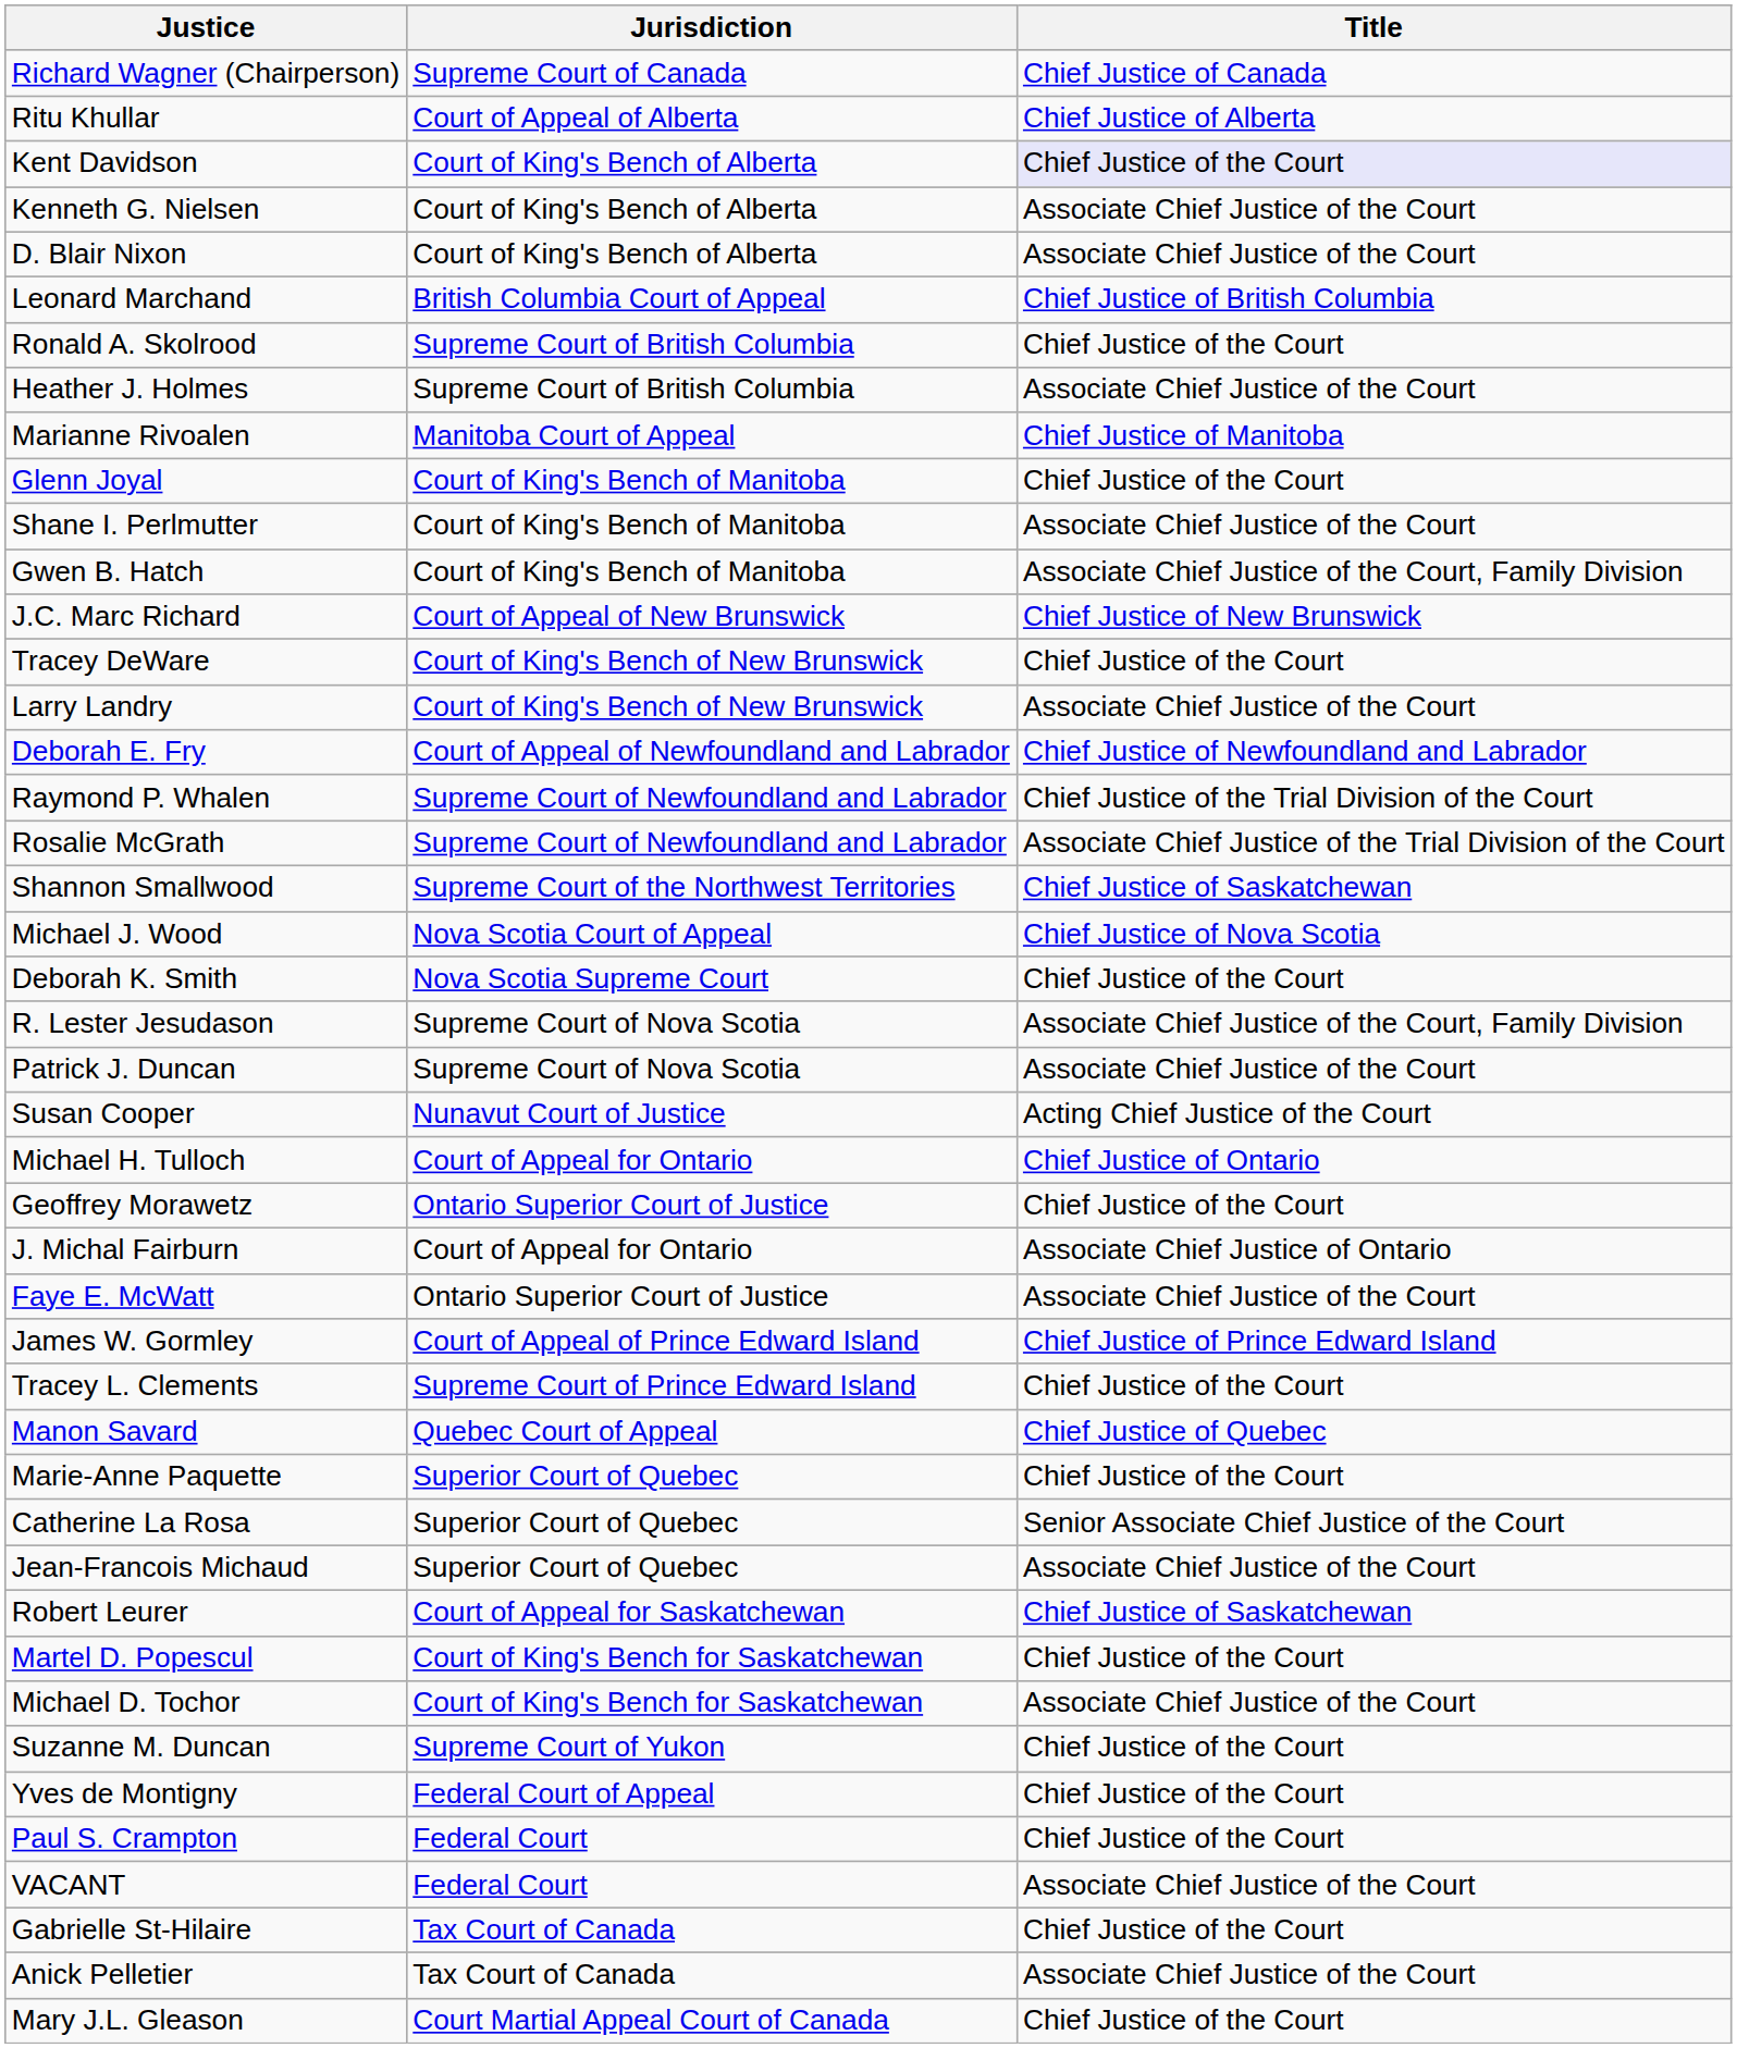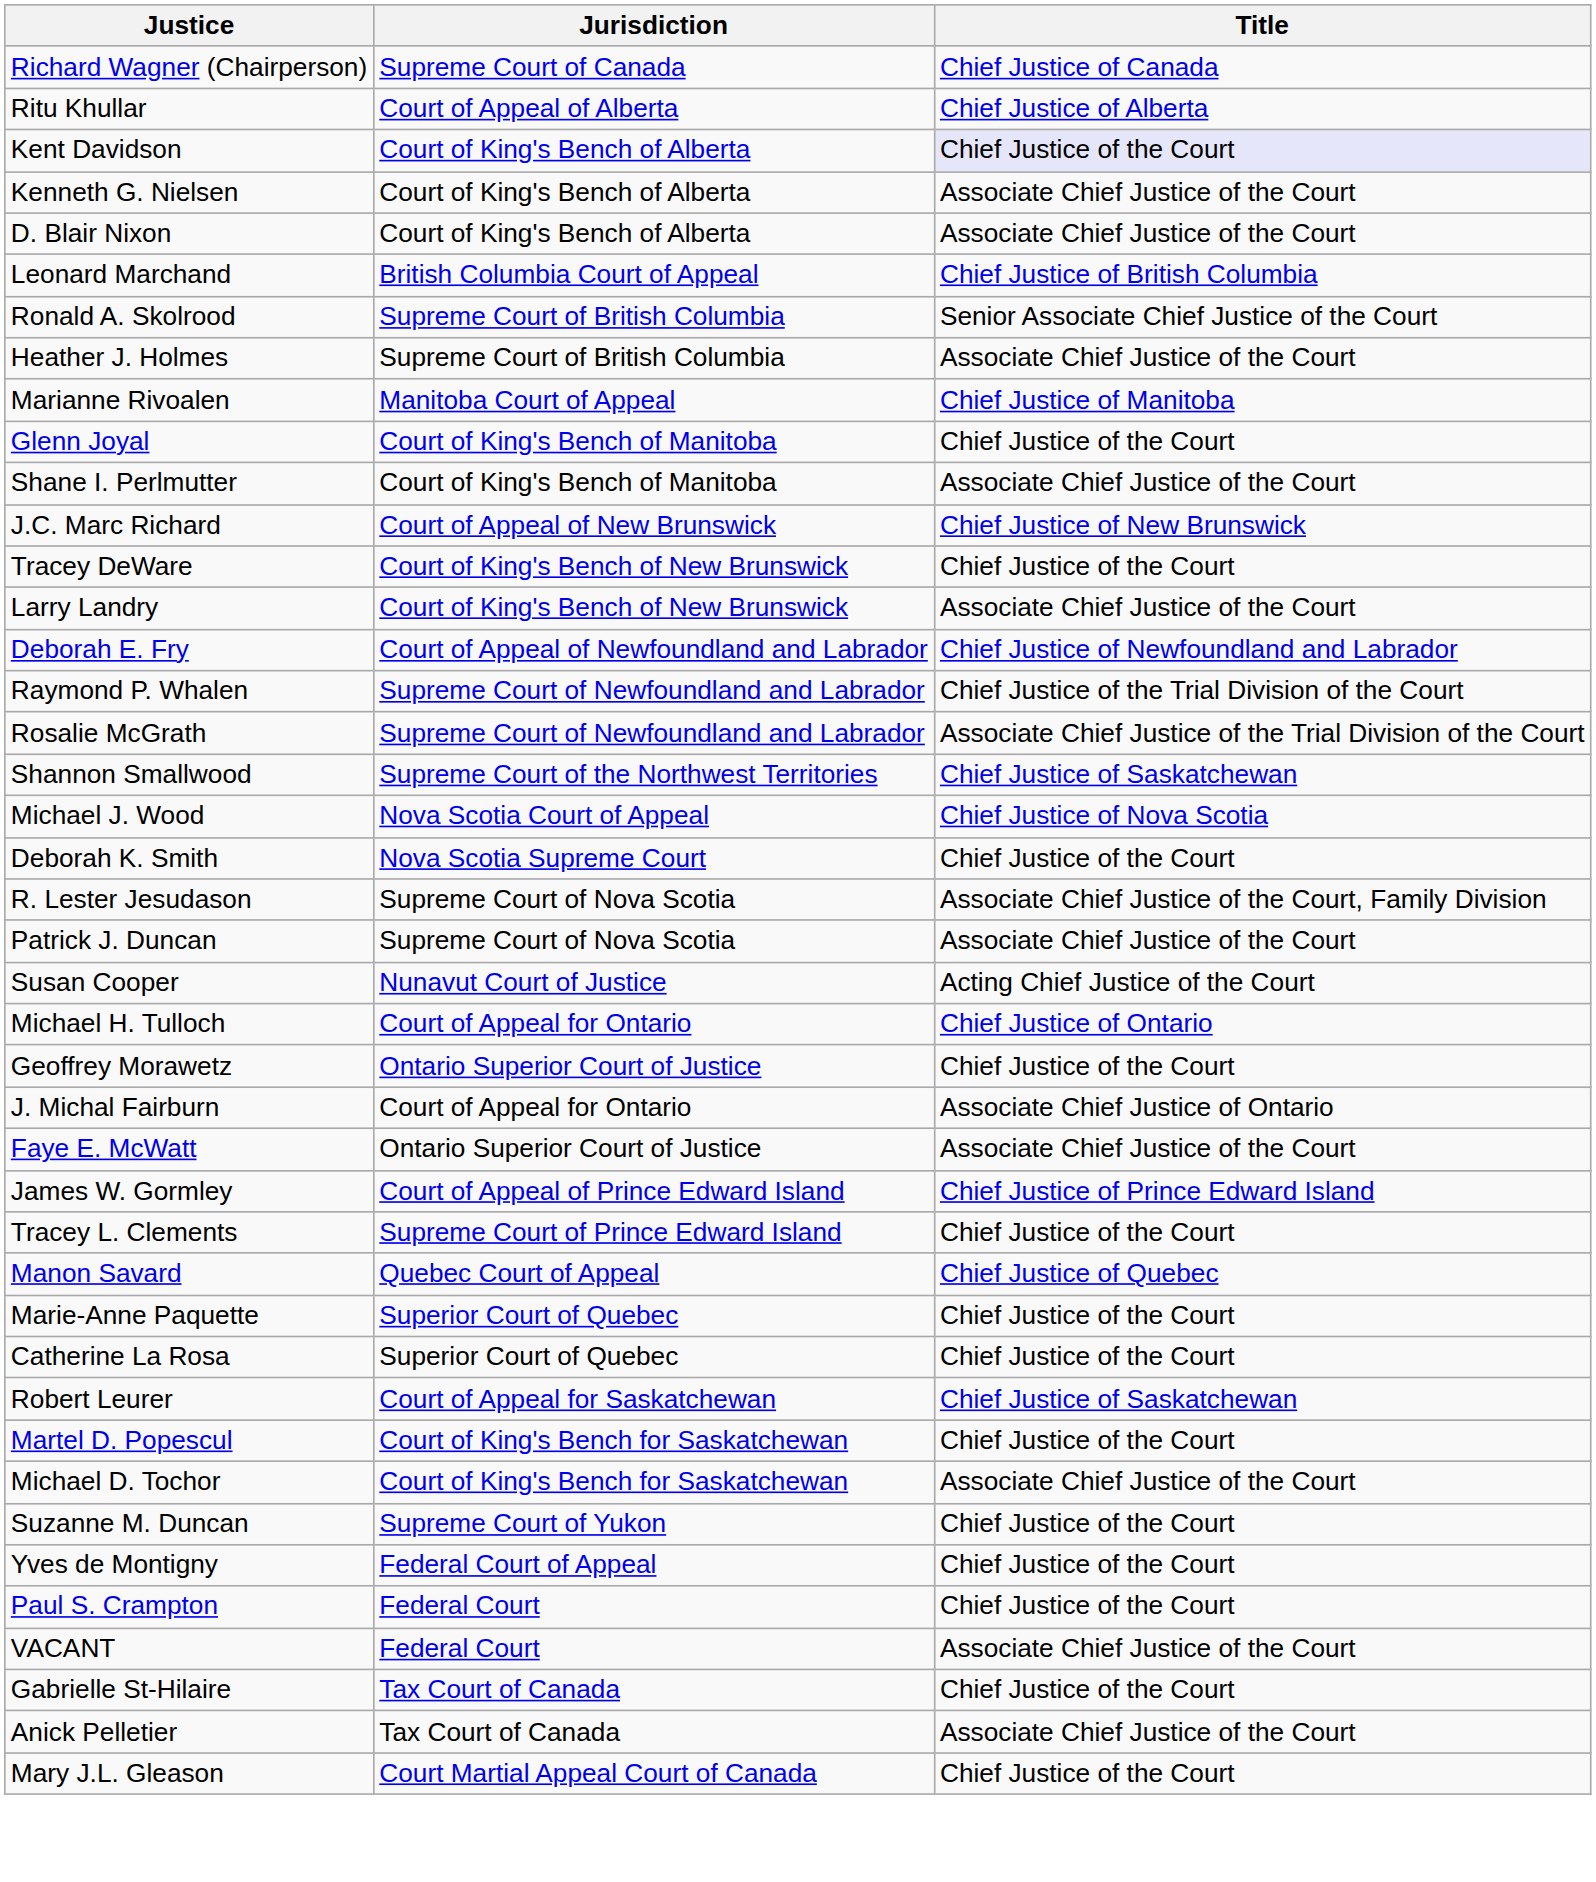Ronald A. Skolrood | Title: Chief Justice of the Court -> Senior Associate Chief Justice of the Court
- row: Gwen B. Hatch | Court of King's Bench of Manitoba | Associate Chief Justice of the Court, Family Division
Catherine La Rosa | Title: Senior Associate Chief Justice of the Court -> Chief Justice of the Court
- row: Jean-Francois Michaud | Superior Court of Quebec | Associate Chief Justice of the Court
